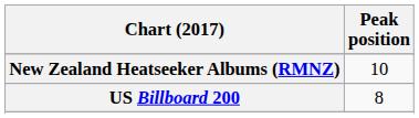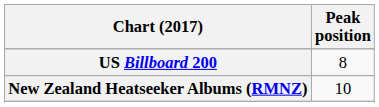rows swapped: New Zealand Heatseeker Albums (RMNZ) <-> US Billboard 200
